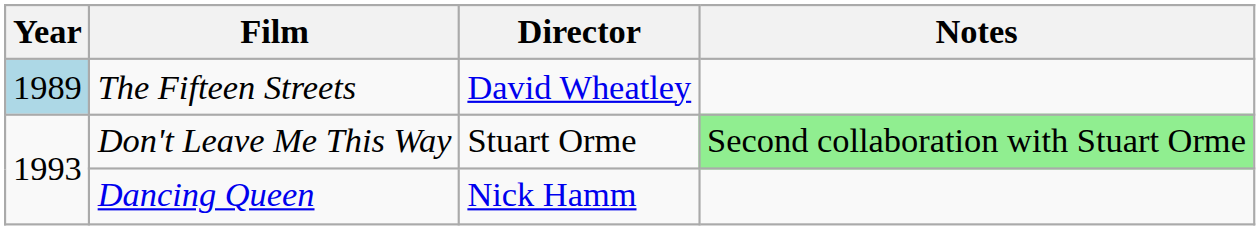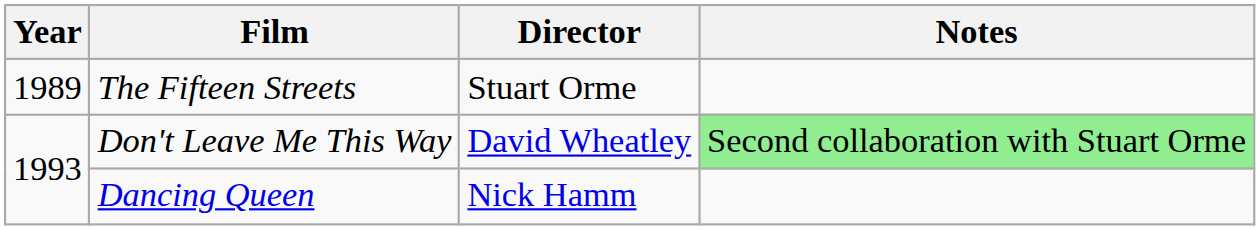The Fifteen Streets | Year: lightblue background -> no background
The Fifteen Streets | Director: David Wheatley -> Stuart Orme
Don't Leave Me This Way | Director: Stuart Orme -> David Wheatley
